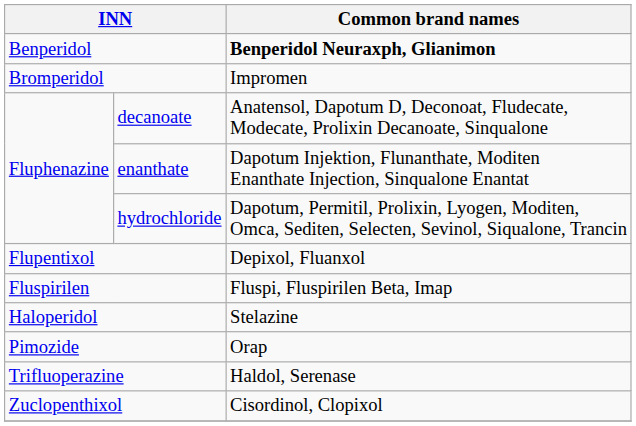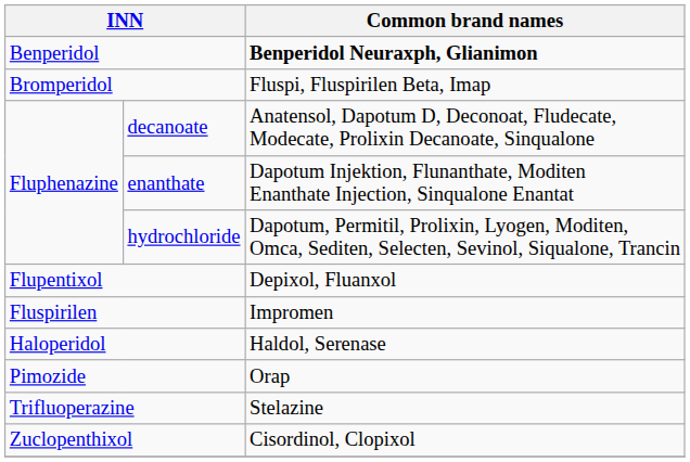Bromperidol | Common brand names: Impromen -> Fluspi, Fluspirilen Beta, Imap
Fluspirilen | Common brand names: Fluspi, Fluspirilen Beta, Imap -> Impromen
Haloperidol | Common brand names: Stelazine -> Haldol, Serenase
Trifluoperazine | Common brand names: Haldol, Serenase -> Stelazine
